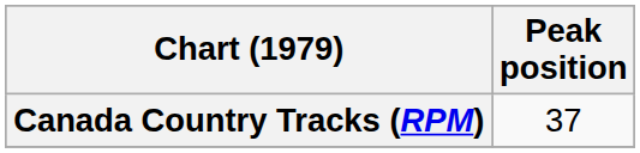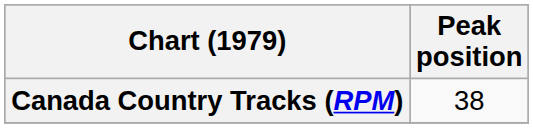Canada Country Tracks (RPM) | Peak position: 37 -> 38
